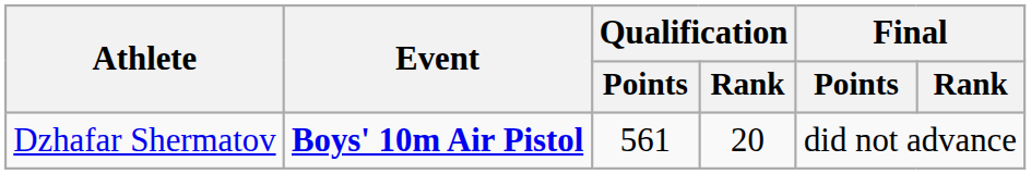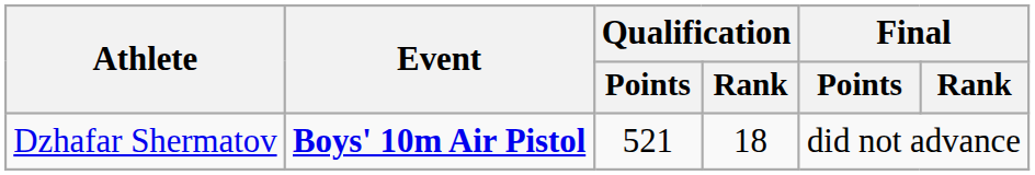Dzhafar Shermatov | Qualification / Points: 561 -> 521
Dzhafar Shermatov | Qualification / Rank: 20 -> 18
